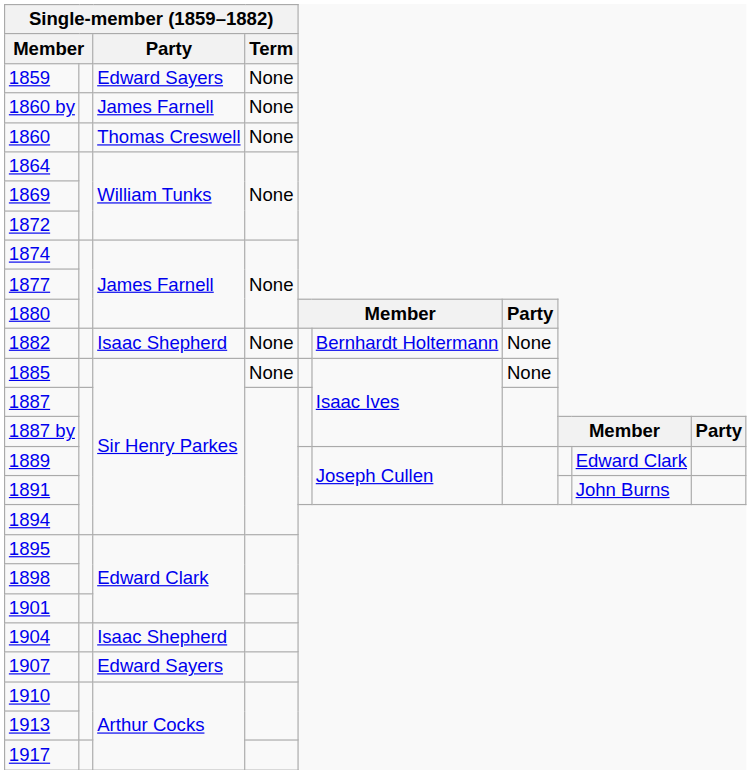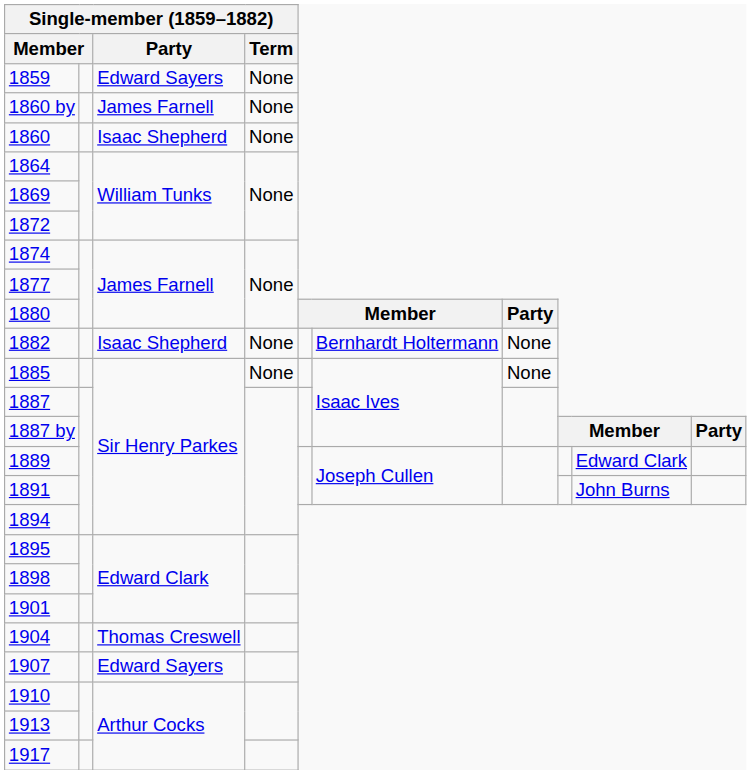1860 | Single-member (1859–1882) / Party: Thomas Creswell -> Isaac Shepherd
1904 | Single-member (1859–1882) / Party: Isaac Shepherd -> Thomas Creswell
